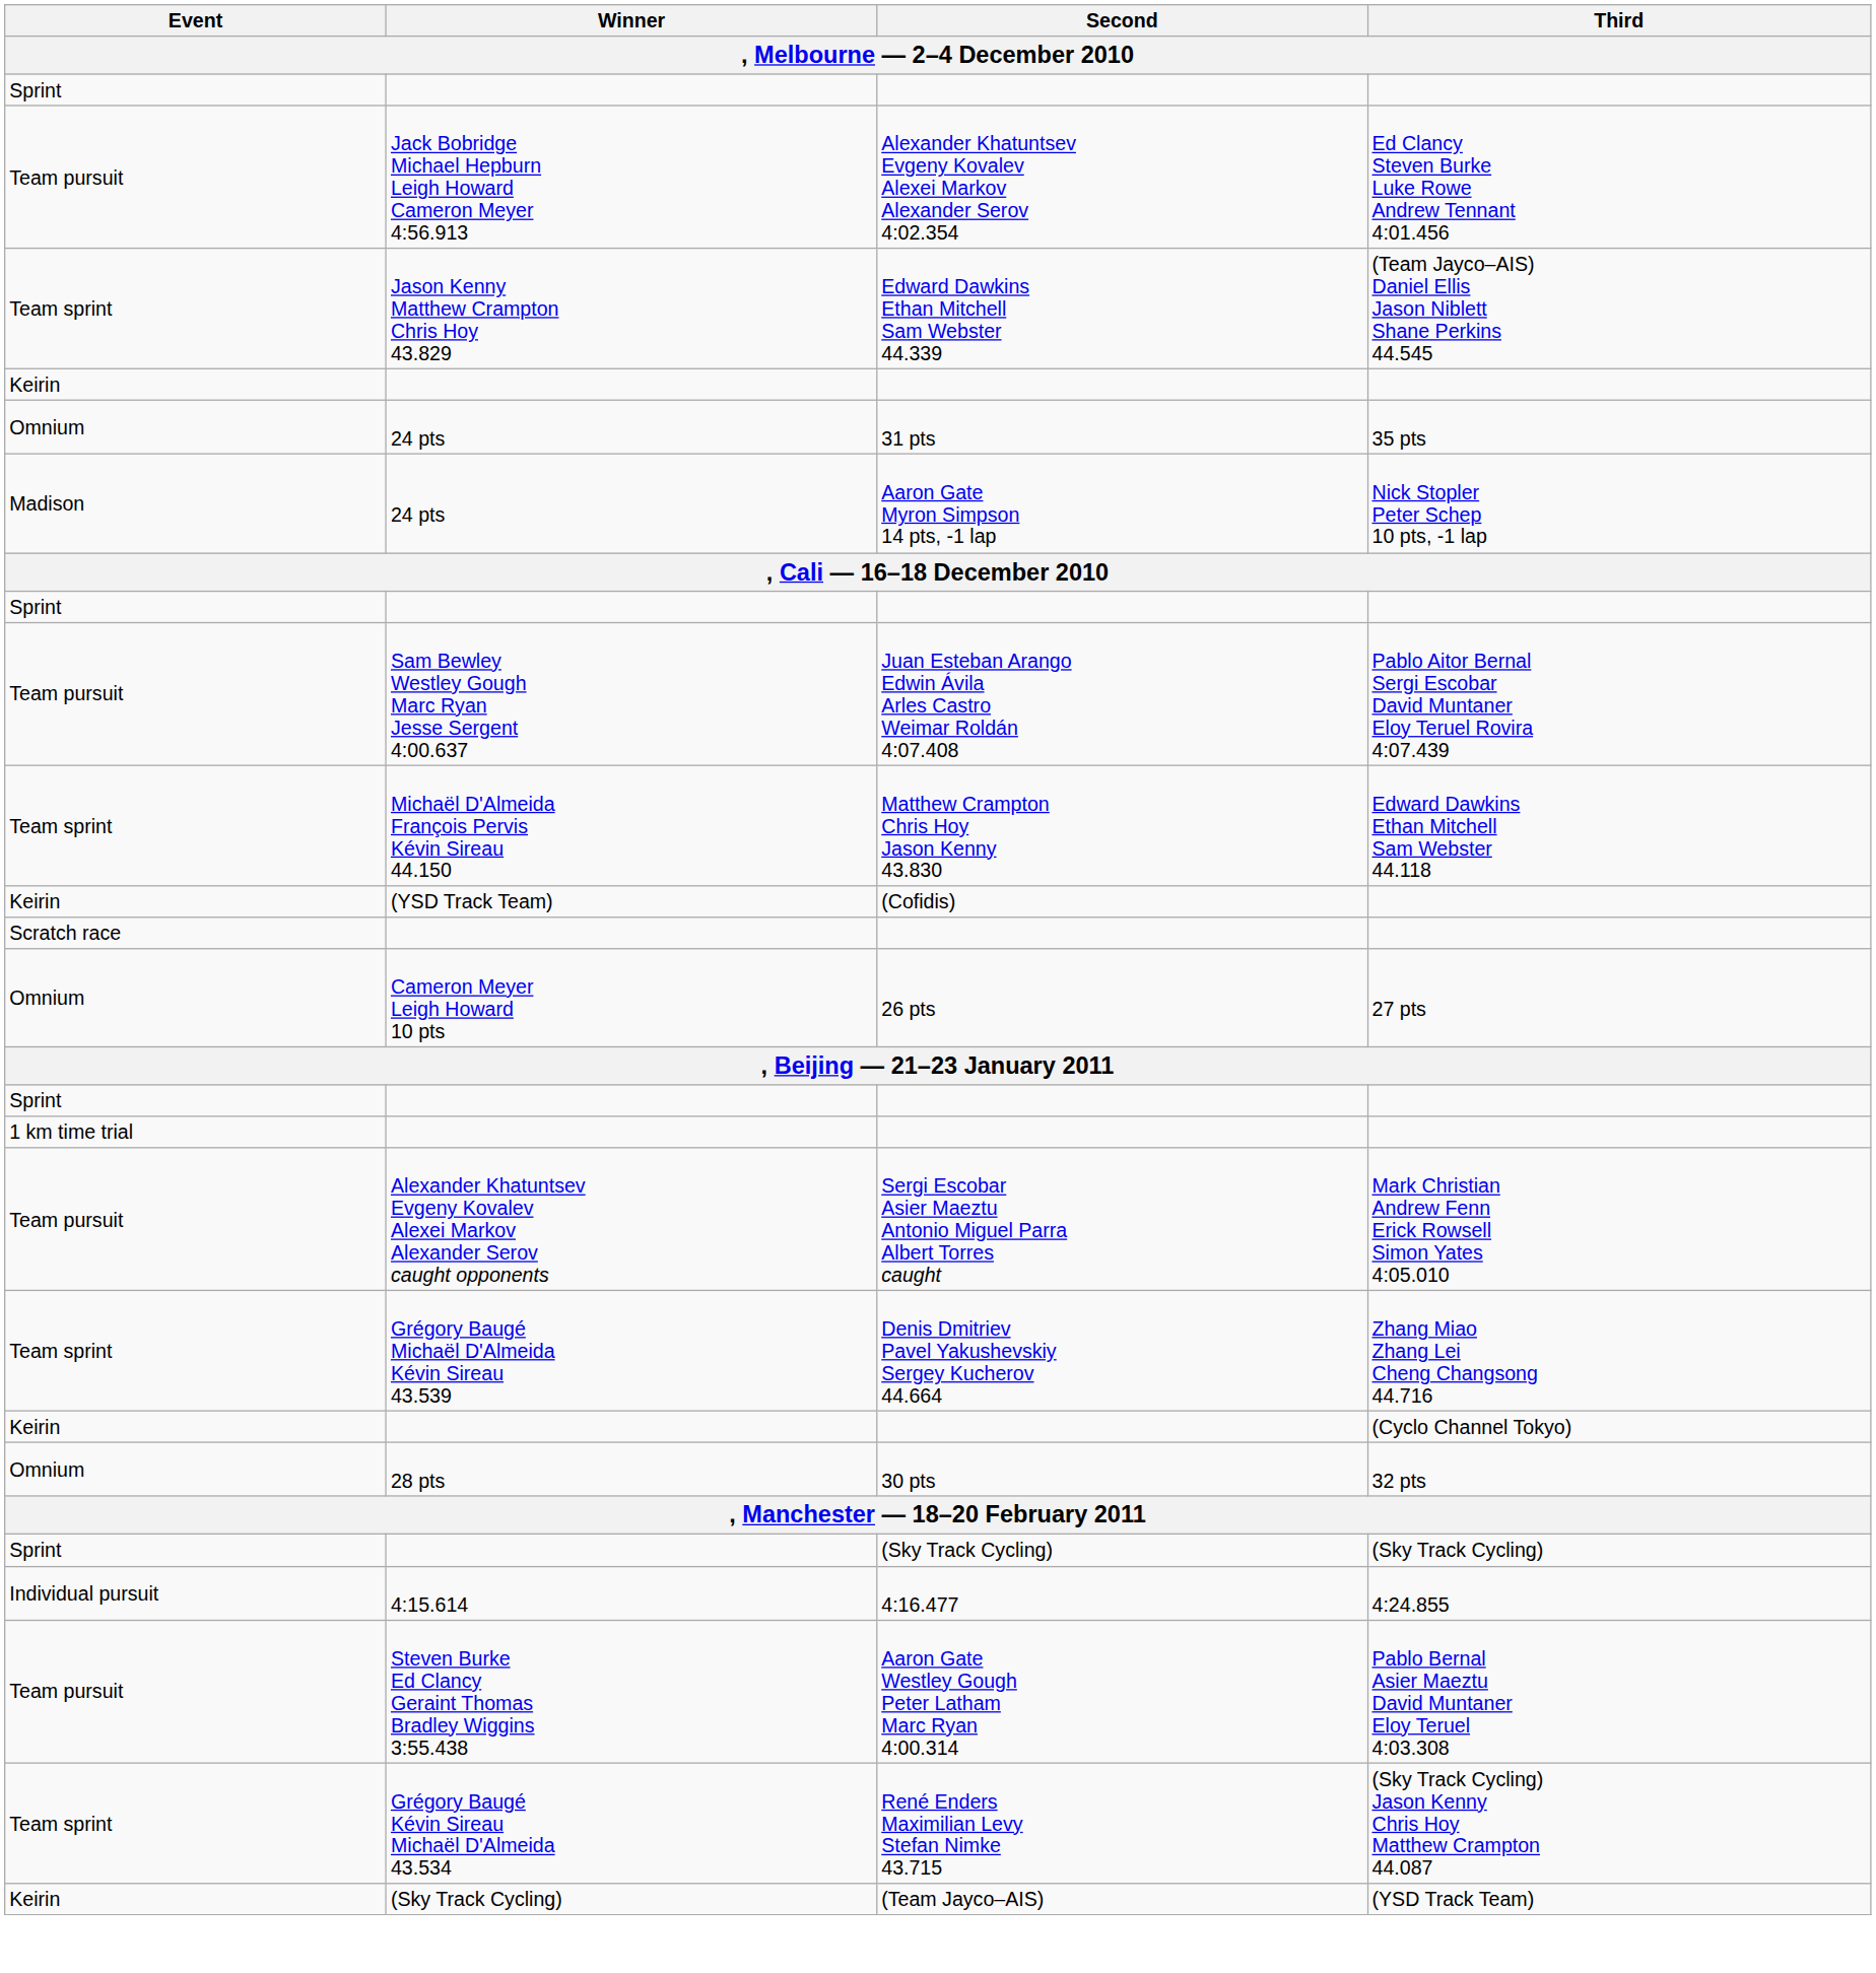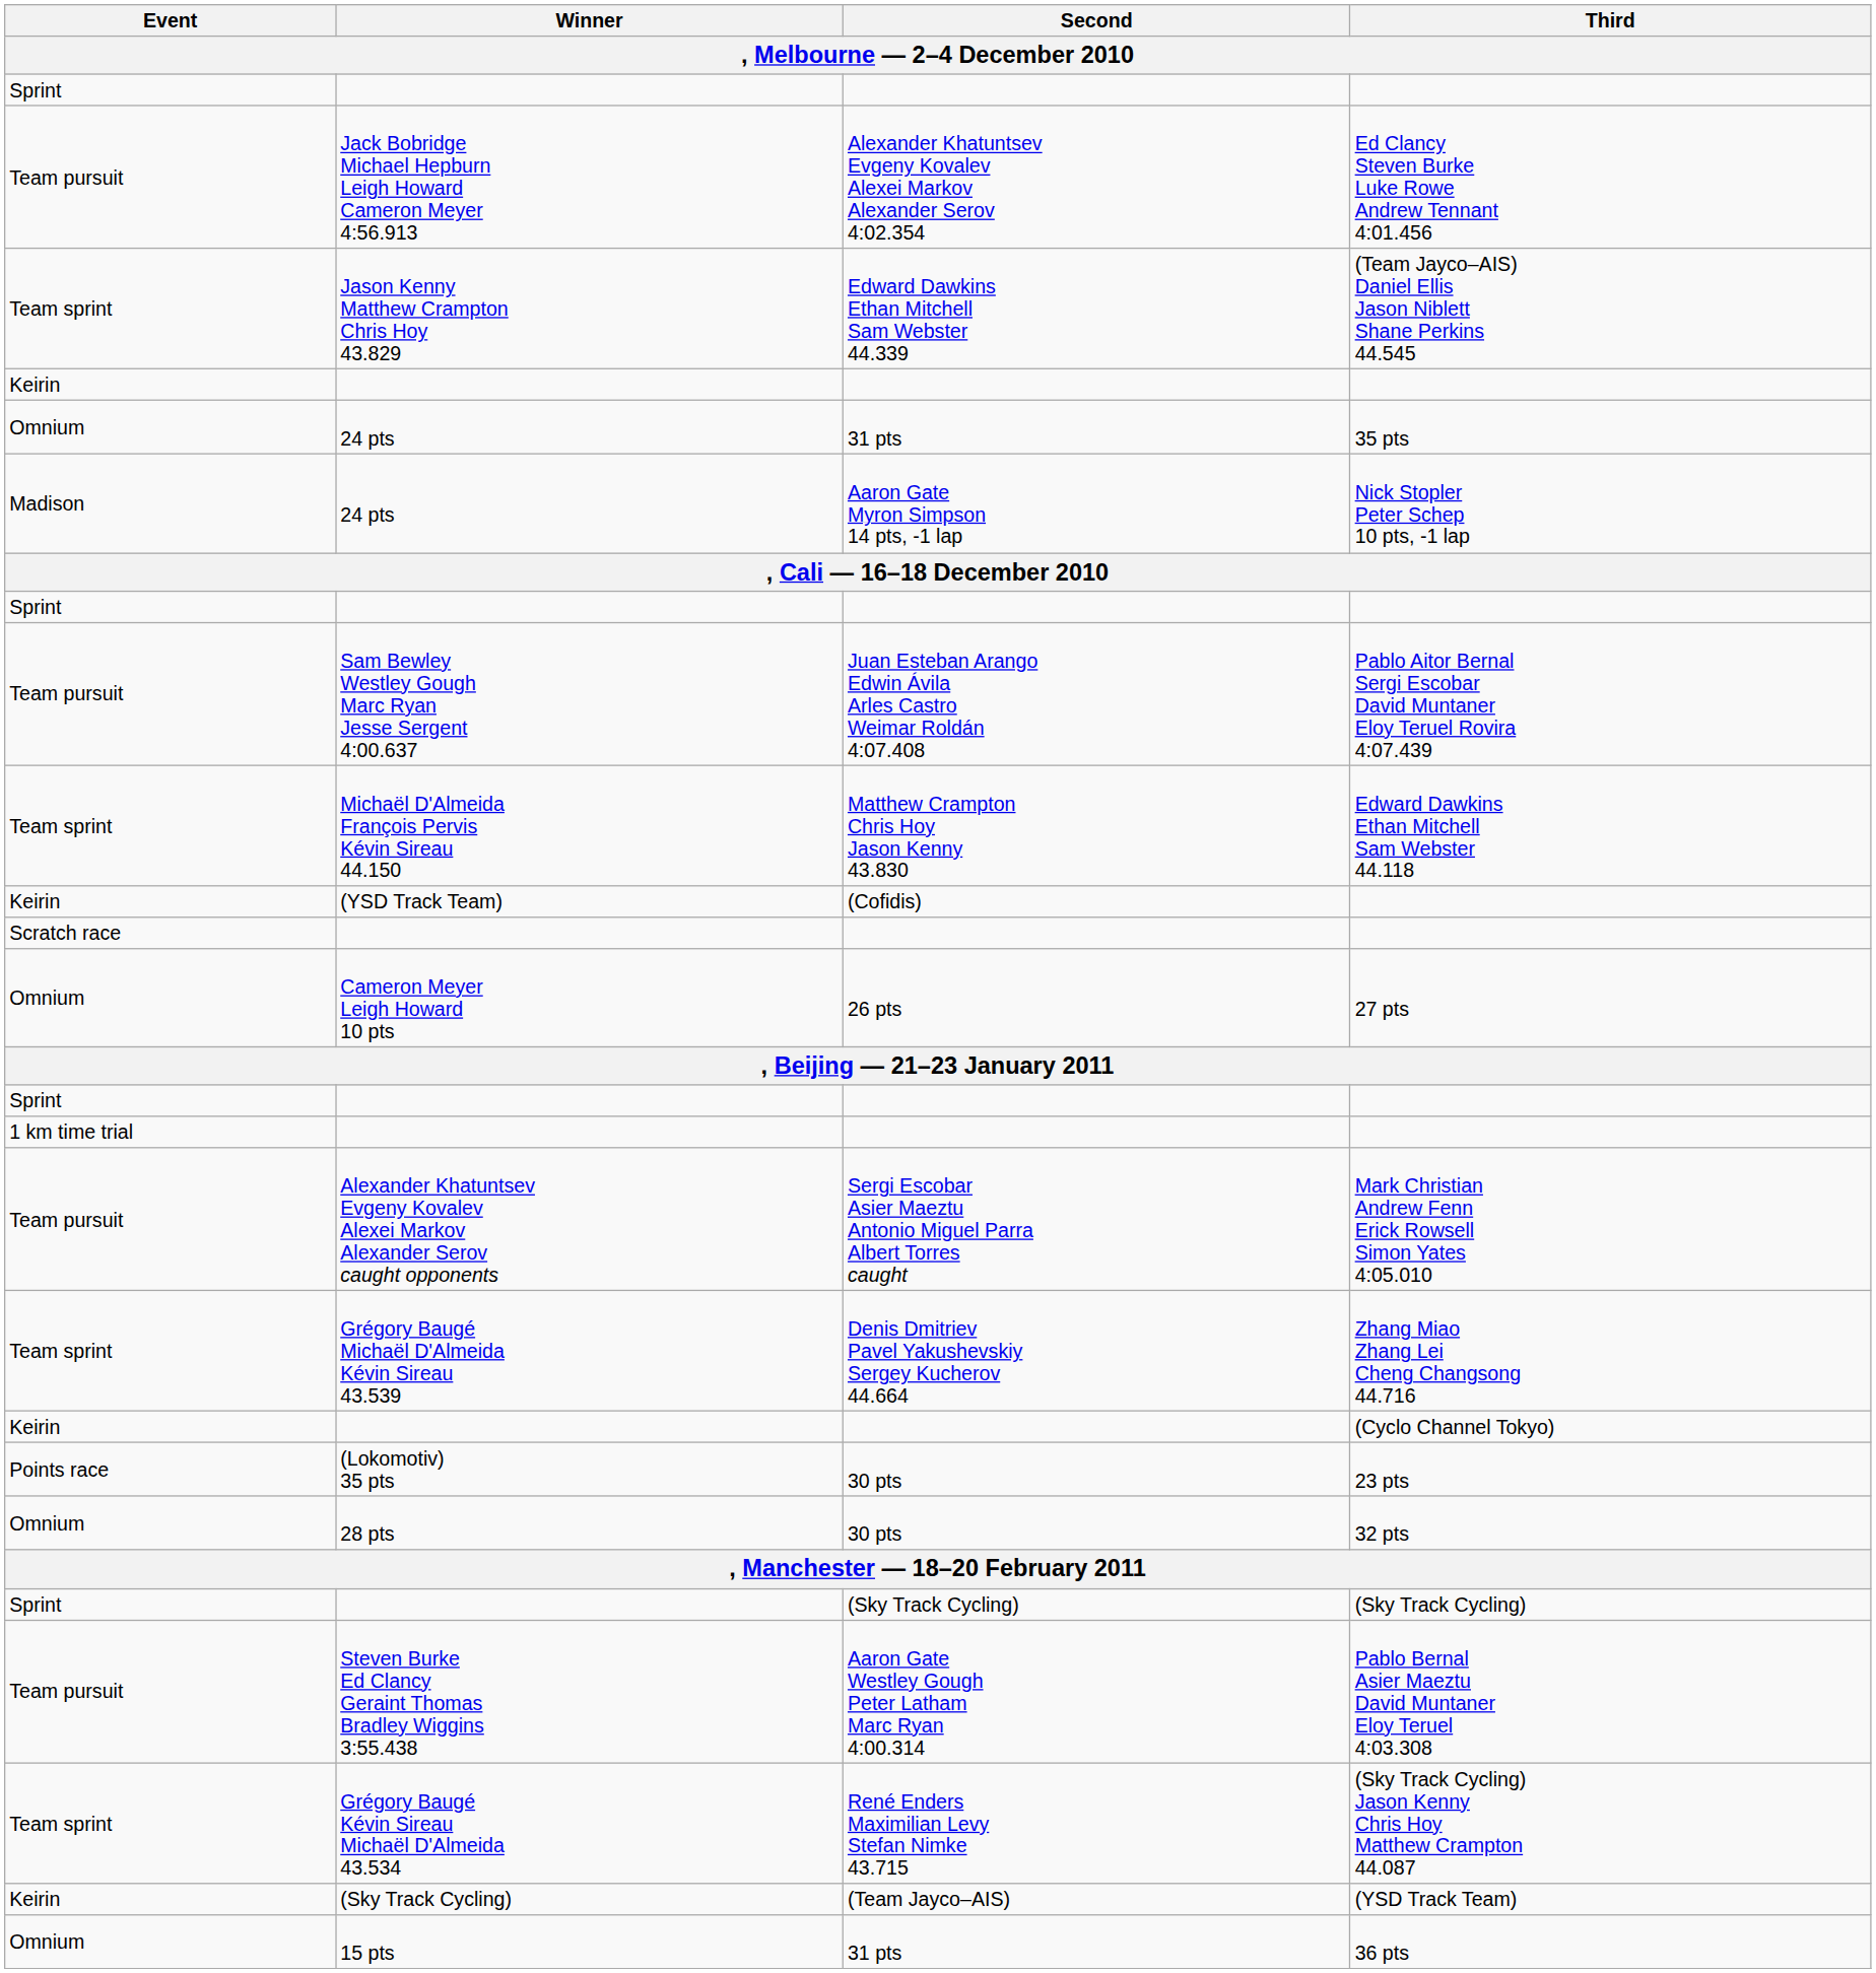+ row: Points race | (Lokomotiv) 35 pts | 30 pts | 23 pts
- row: Individual pursuit | 4:15.614 | 4:16.477 | 4:24.855
+ row: Omnium | 15 pts | 31 pts | 36 pts
